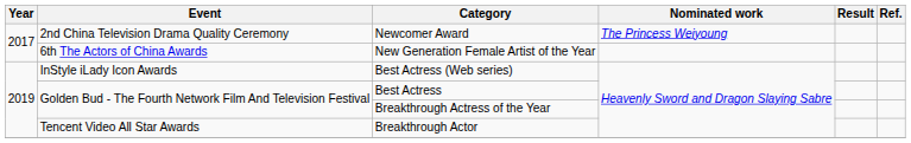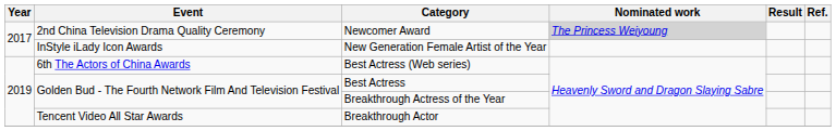Newcomer Award | Nominated work: no background -> lightgrey background
New Generation Female Artist of the Year | Event: 6th The Actors of China Awards -> InStyle iLady Icon Awards
Best Actress (Web series) | Event: InStyle iLady Icon Awards -> 6th The Actors of China Awards
